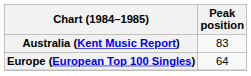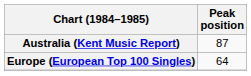Australia (Kent Music Report) | Peak position: 83 -> 87
